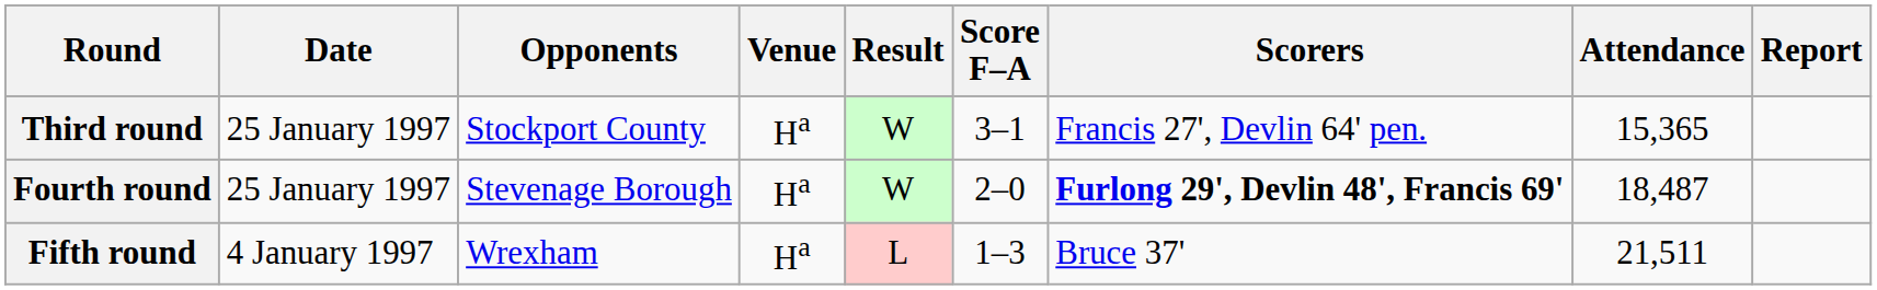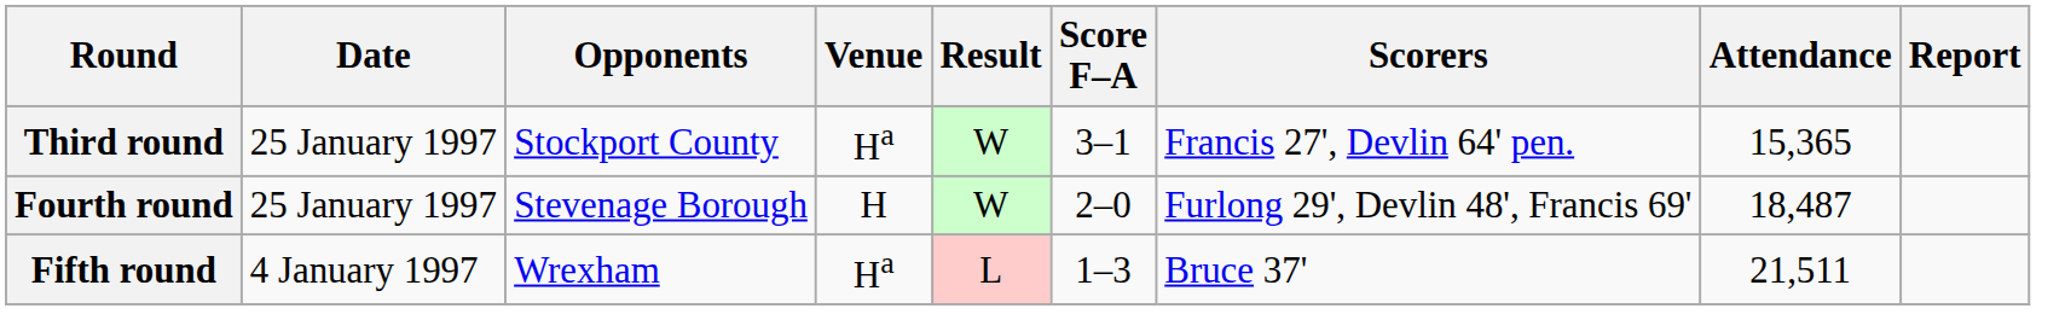Fourth round | Venue: Ha -> H
Fourth round | Scorers: bold -> normal
